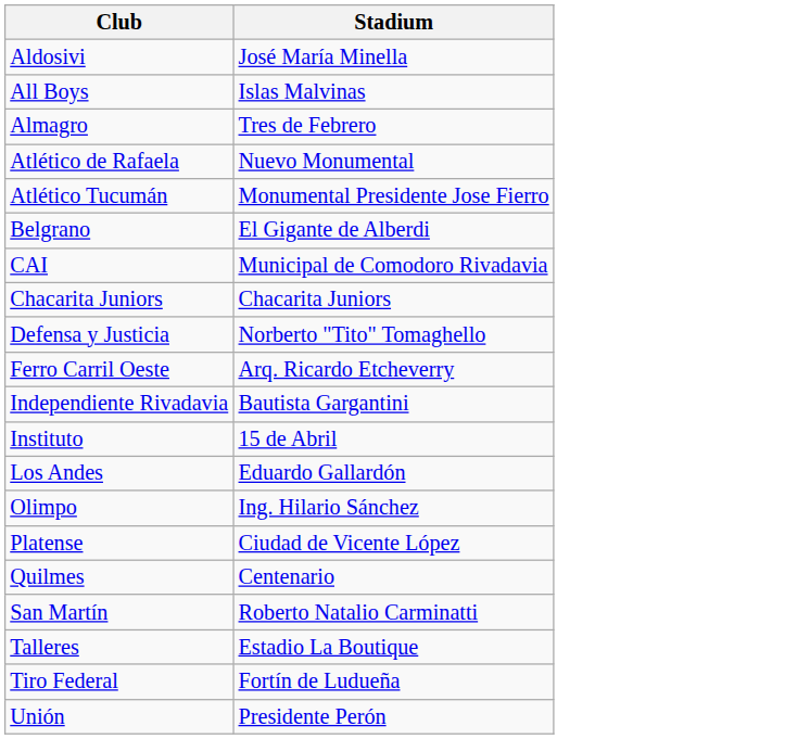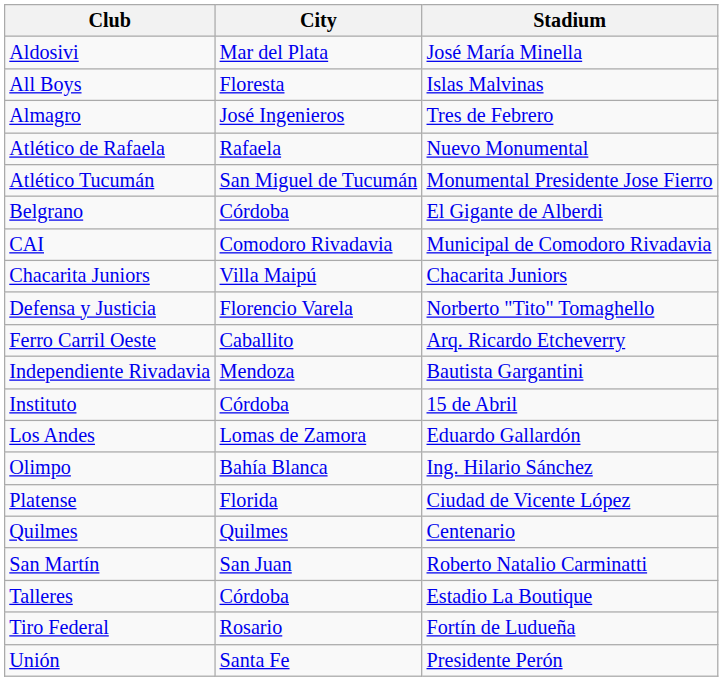+ column: City | Mar del Plata | Floresta | José Ingenieros | Rafaela | San Miguel de Tucumán | Córdoba | Comodoro Rivadavia | Villa Maipú | Florencio Varela | Caballito | Mendoza | Córdoba | Lomas de Zamora | Bahía Blanca | Florida | Quilmes | San Juan | Córdoba | Rosario | Santa Fe
